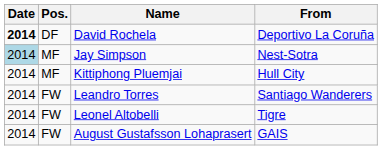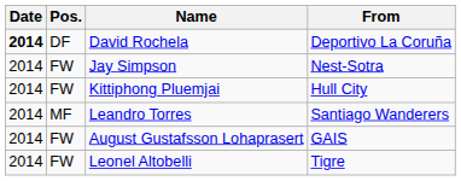Jay Simpson | Date: lightblue background -> no background
Jay Simpson | Pos.: MF -> FW
Kittiphong Pluemjai | Pos.: MF -> FW
Leandro Torres | Pos.: FW -> MF
rows swapped: Leonel Altobelli <-> August Gustafsson Lohaprasert
